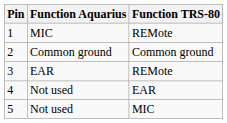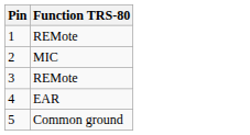- column: Function Aquarius | MIC | Common ground | EAR | Not used | Not used
2 | Function TRS-80: Common ground -> MIC
5 | Function TRS-80: MIC -> Common ground
